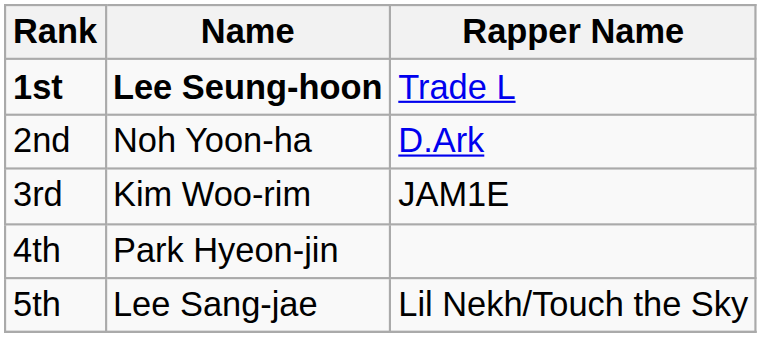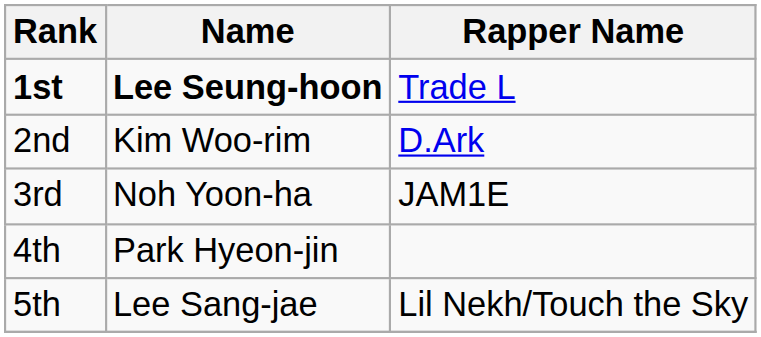2nd | Name: Noh Yoon-ha -> Kim Woo-rim
3rd | Name: Kim Woo-rim -> Noh Yoon-ha
